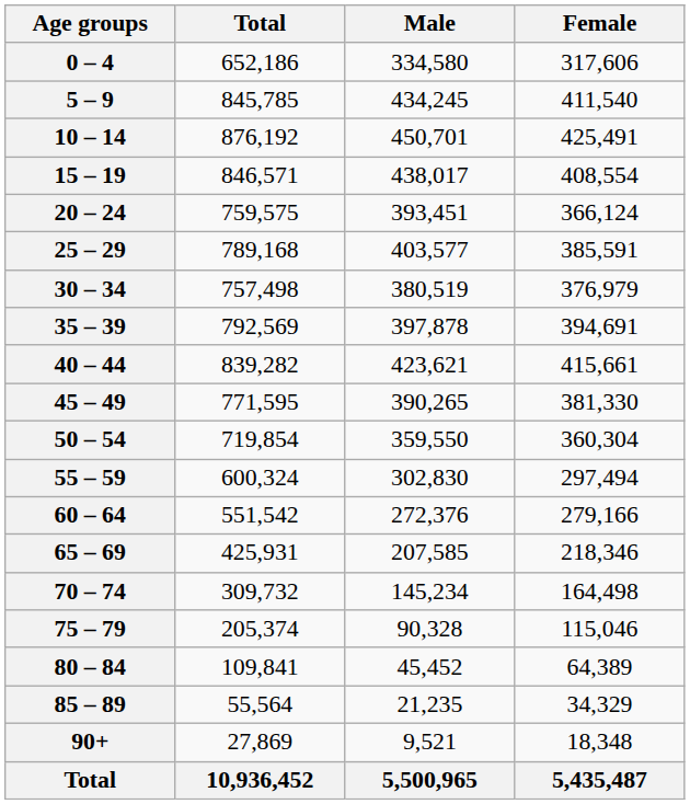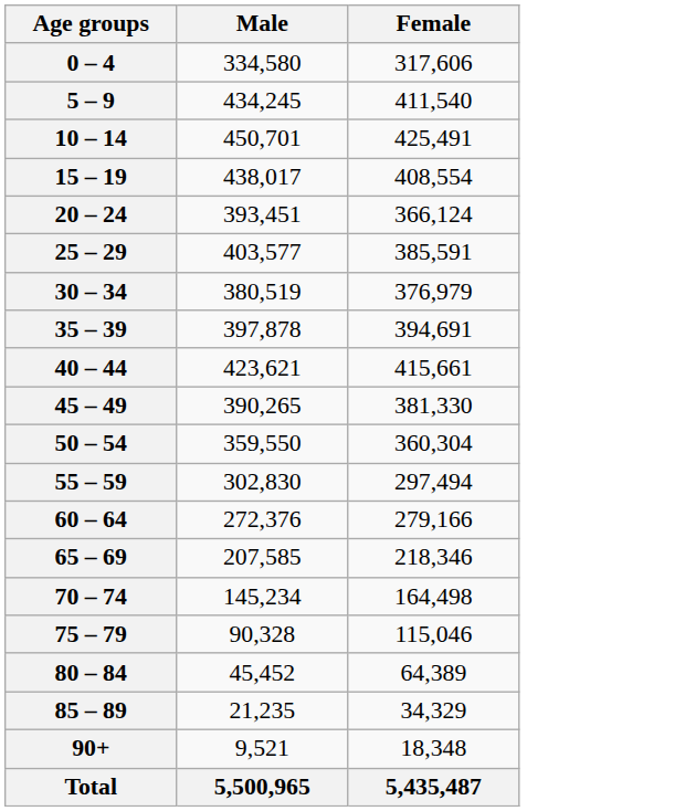- column: Total | 652,186 | 845,785 | 876,192 | 846,571 | 759,575 | 789,168 | 757,498 | 792,569 | 839,282 | 771,595 | 719,854 | 600,324 | 551,542 | 425,931 | 309,732 | 205,374 | 109,841 | 55,564 | 27,869 | 10,936,452
